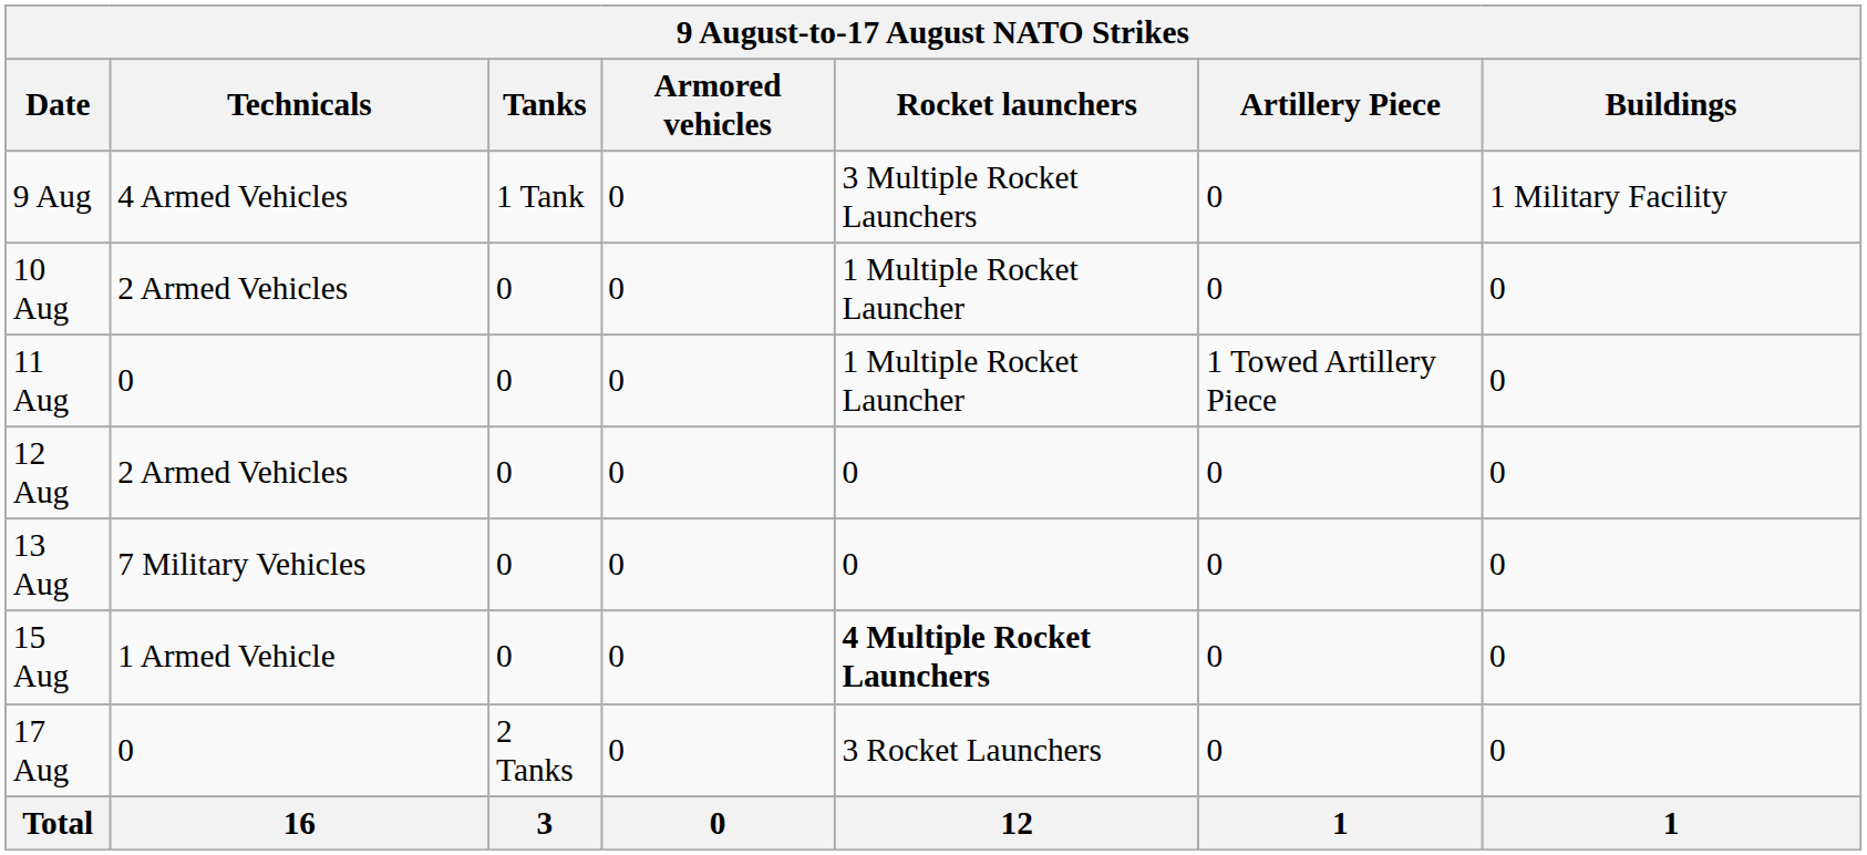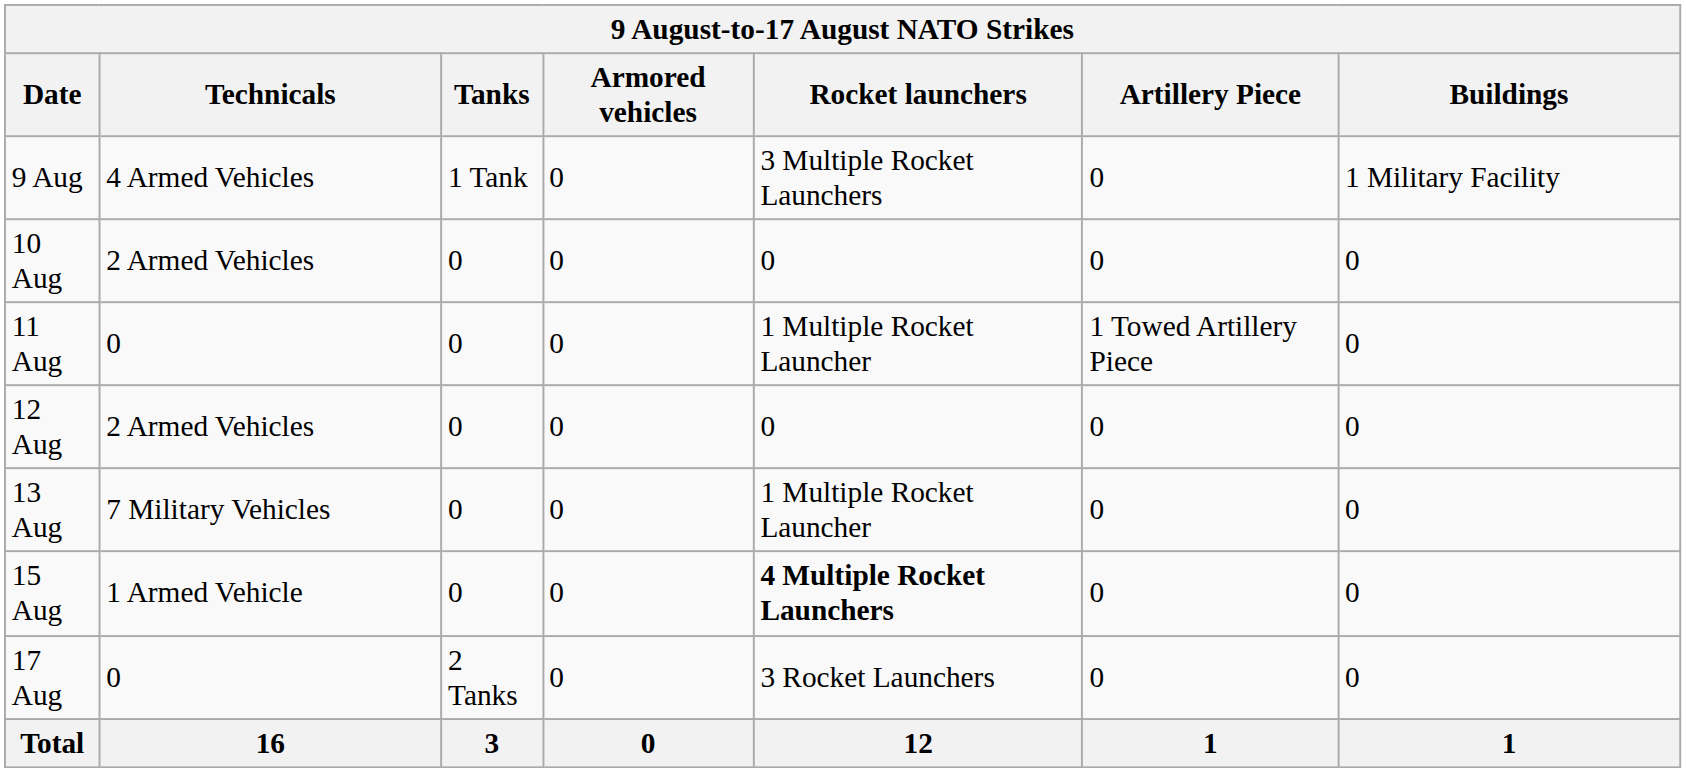10 Aug | Rocket launchers: 1 Multiple Rocket Launcher -> 0
13 Aug | Rocket launchers: 0 -> 1 Multiple Rocket Launcher
